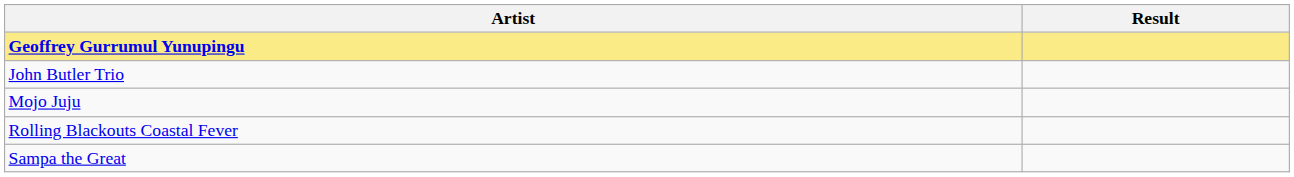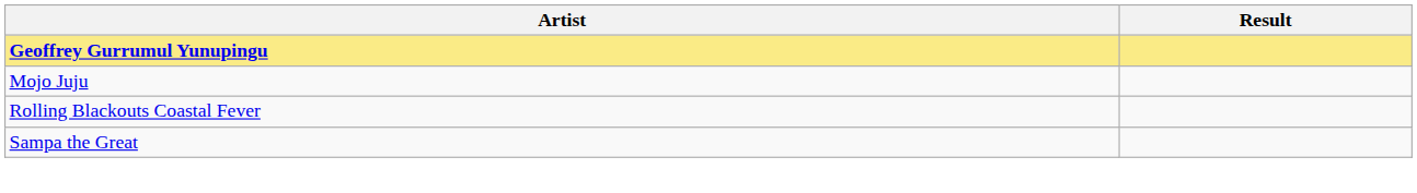- row: John Butler Trio
